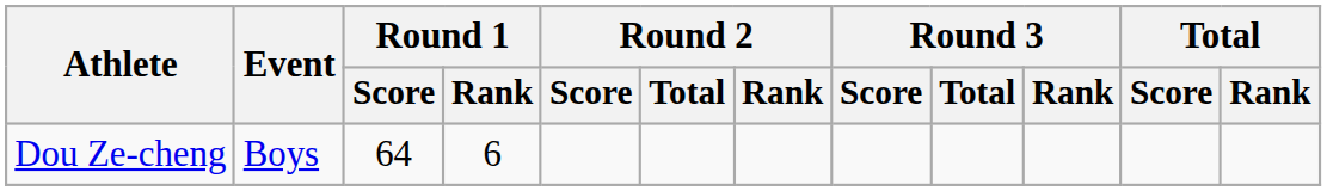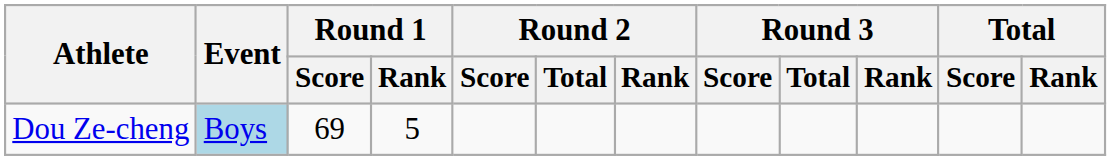Dou Ze-cheng | Event: no background -> lightblue background
Dou Ze-cheng | Round 1 / Score: 64 -> 69
Dou Ze-cheng | Round 1 / Rank: 6 -> 5
